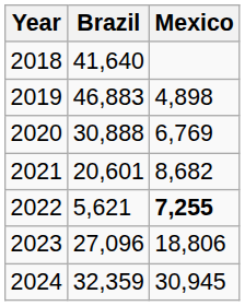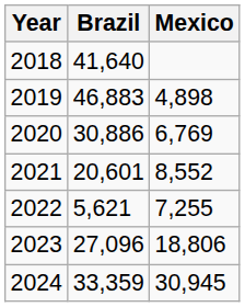2020 | Brazil: 30,888 -> 30,886
2021 | Mexico: 8,682 -> 8,552
2022 | Mexico: bold -> normal
2024 | Brazil: 32,359 -> 33,359
